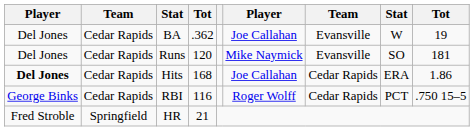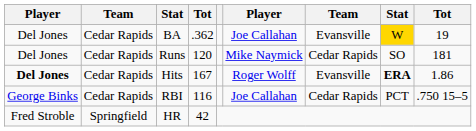BA | column 8: no background -> gold background
Runs | column 7: Evansville -> Cedar Rapids
Hits | column 4: 168 -> 167
Hits | column 6: Joe Callahan -> Roger Wolff
Hits | column 7: Cedar Rapids -> Evansville
Hits | column 8: normal -> bold
RBI | column 6: Roger Wolff -> Joe Callahan
HR | column 4: 21 -> 42
